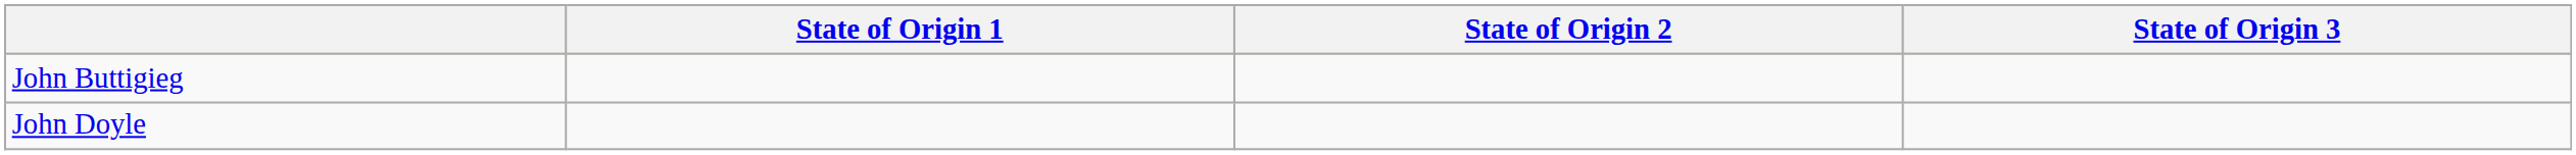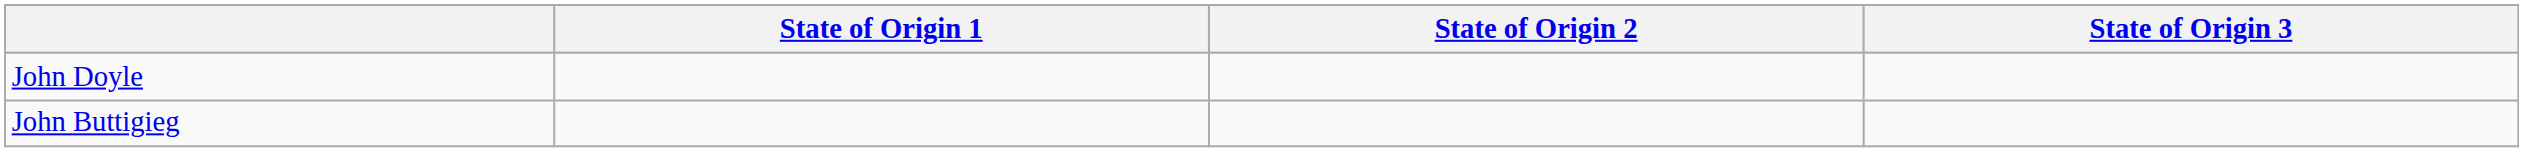rows swapped: John Buttigieg <-> John Doyle
